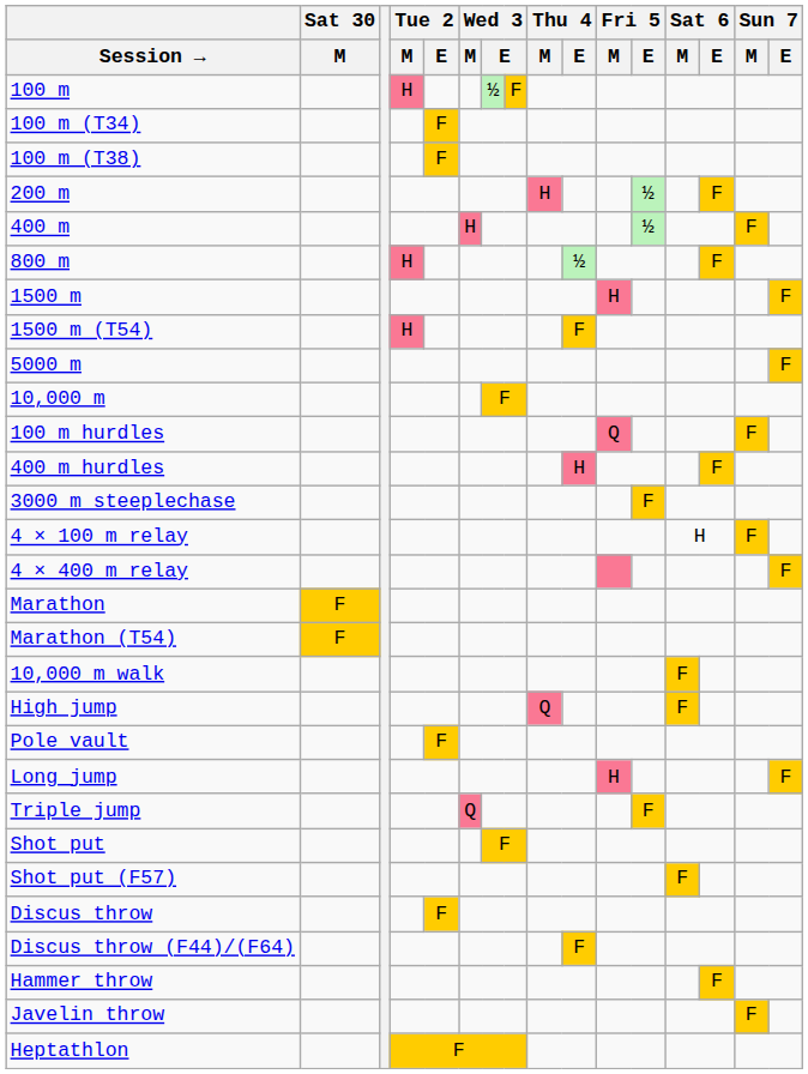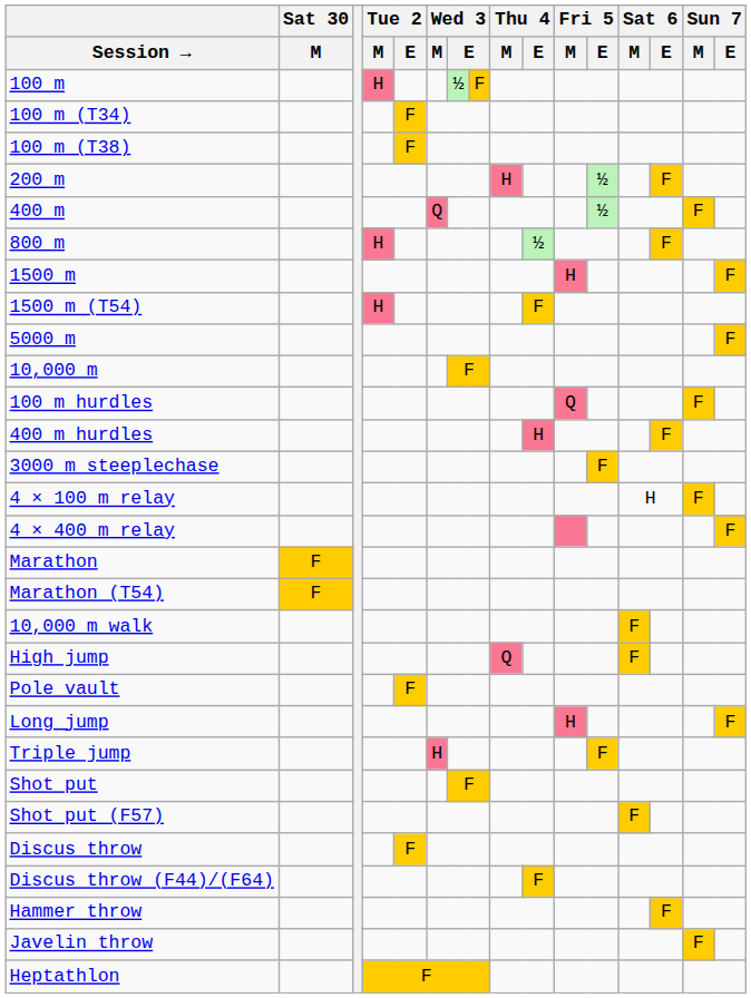400 m | Wed 3 / M: H -> Q
Triple jump | Wed 3 / M: Q -> H
